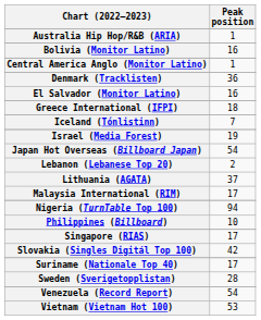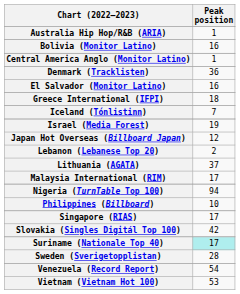Japan Hot Overseas (Billboard Japan) | Peak position: 54 -> 12
Suriname (Nationale Top 40) | Peak position: no background -> paleturquoise background
